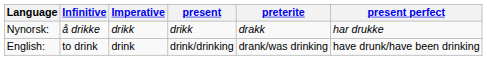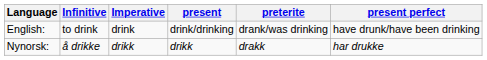rows swapped: Nynorsk: <-> English:
